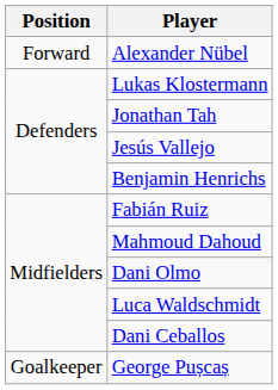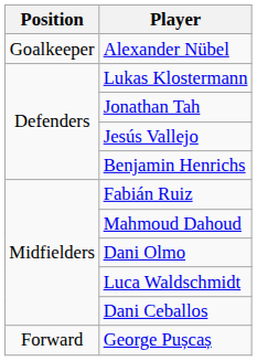Alexander Nübel | Position: Forward -> Goalkeeper
George Pușcaș | Position: Goalkeeper -> Forward
